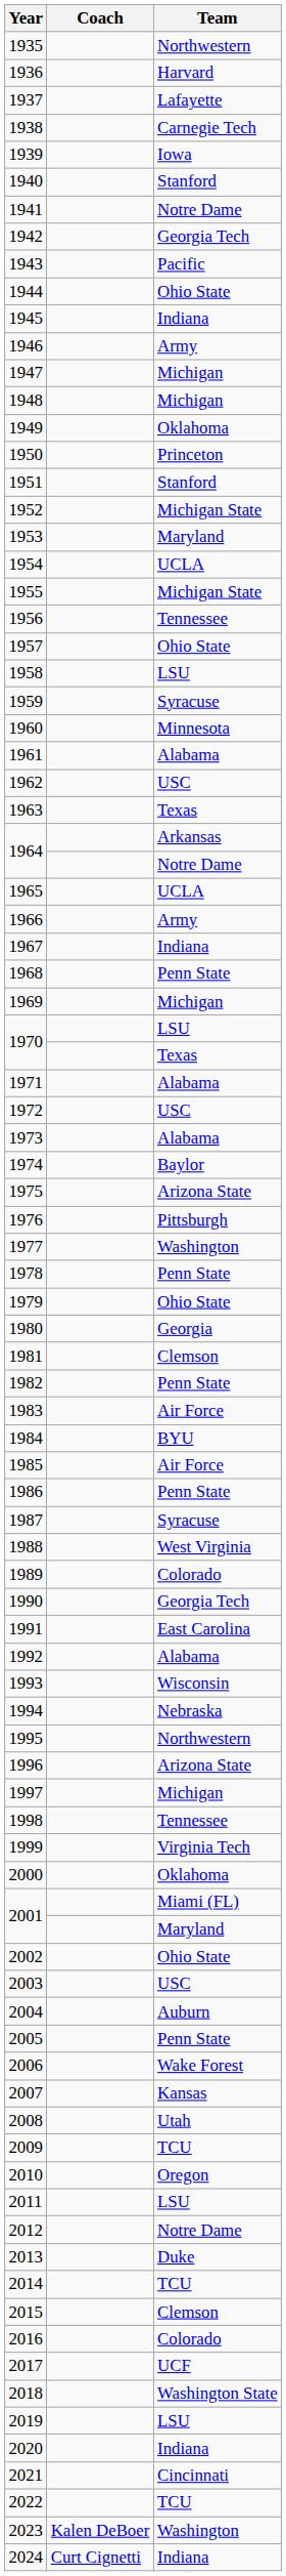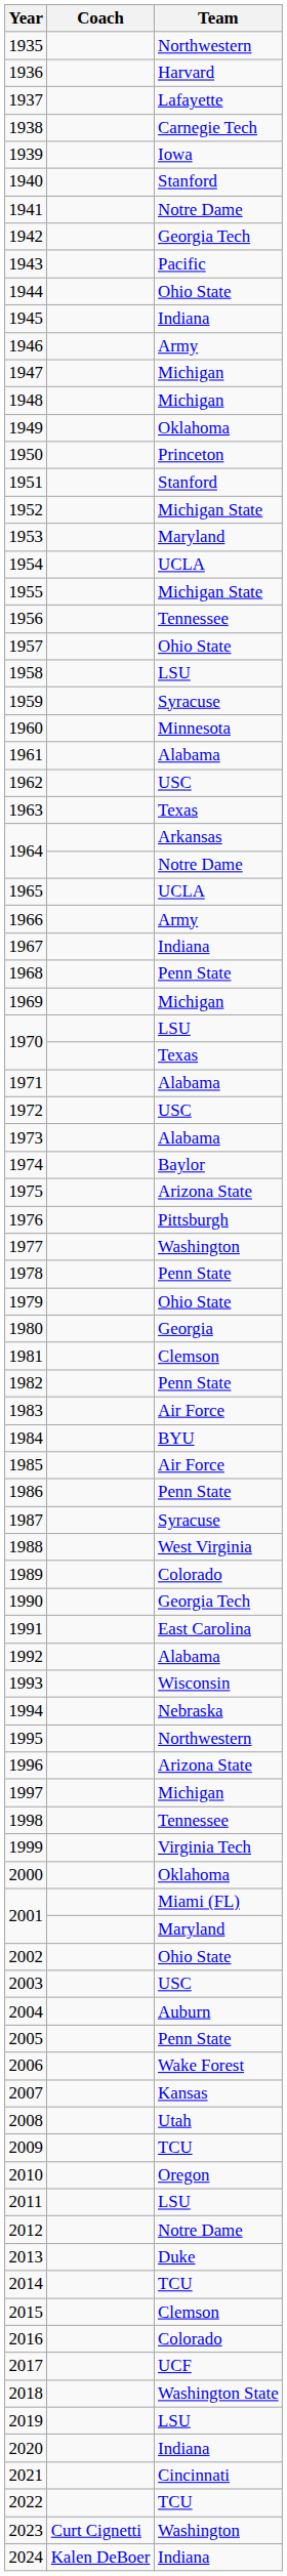2023 | Coach: Kalen DeBoer -> Curt Cignetti
2024 | Coach: Curt Cignetti -> Kalen DeBoer
